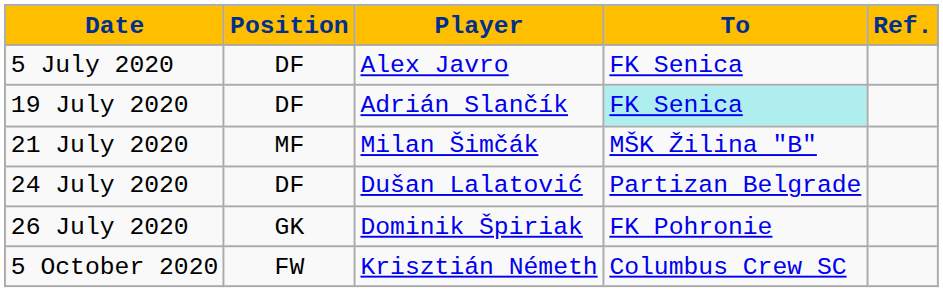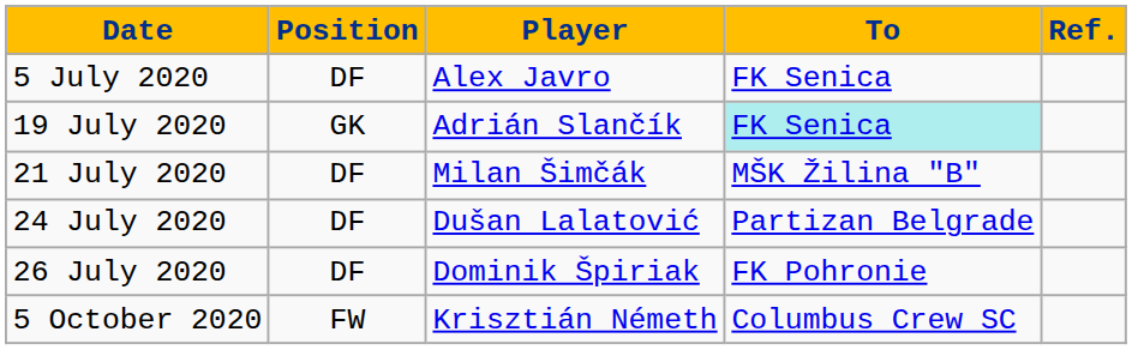19 July 2020 | Position: DF -> GK
21 July 2020 | Position: MF -> DF
26 July 2020 | Position: GK -> DF
